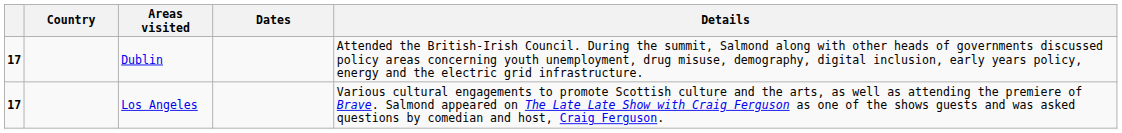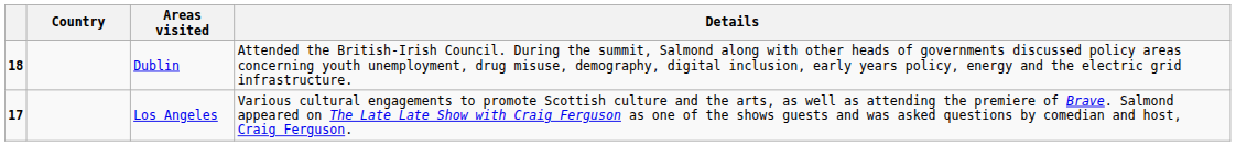- column: Dates
Dublin | column 1: 17 -> 18
